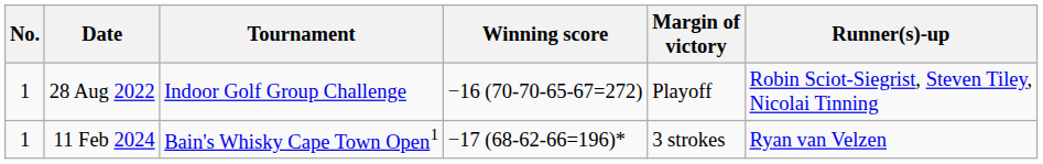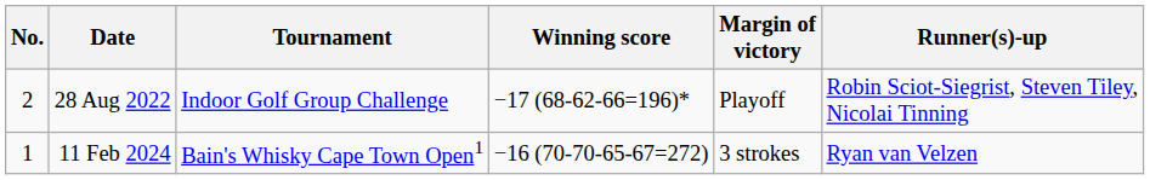28 Aug 2022 | No.: 1 -> 2
28 Aug 2022 | Winning score: −16 (70-70-65-67=272) -> −17 (68-62-66=196)*
11 Feb 2024 | Winning score: −17 (68-62-66=196)* -> −16 (70-70-65-67=272)
